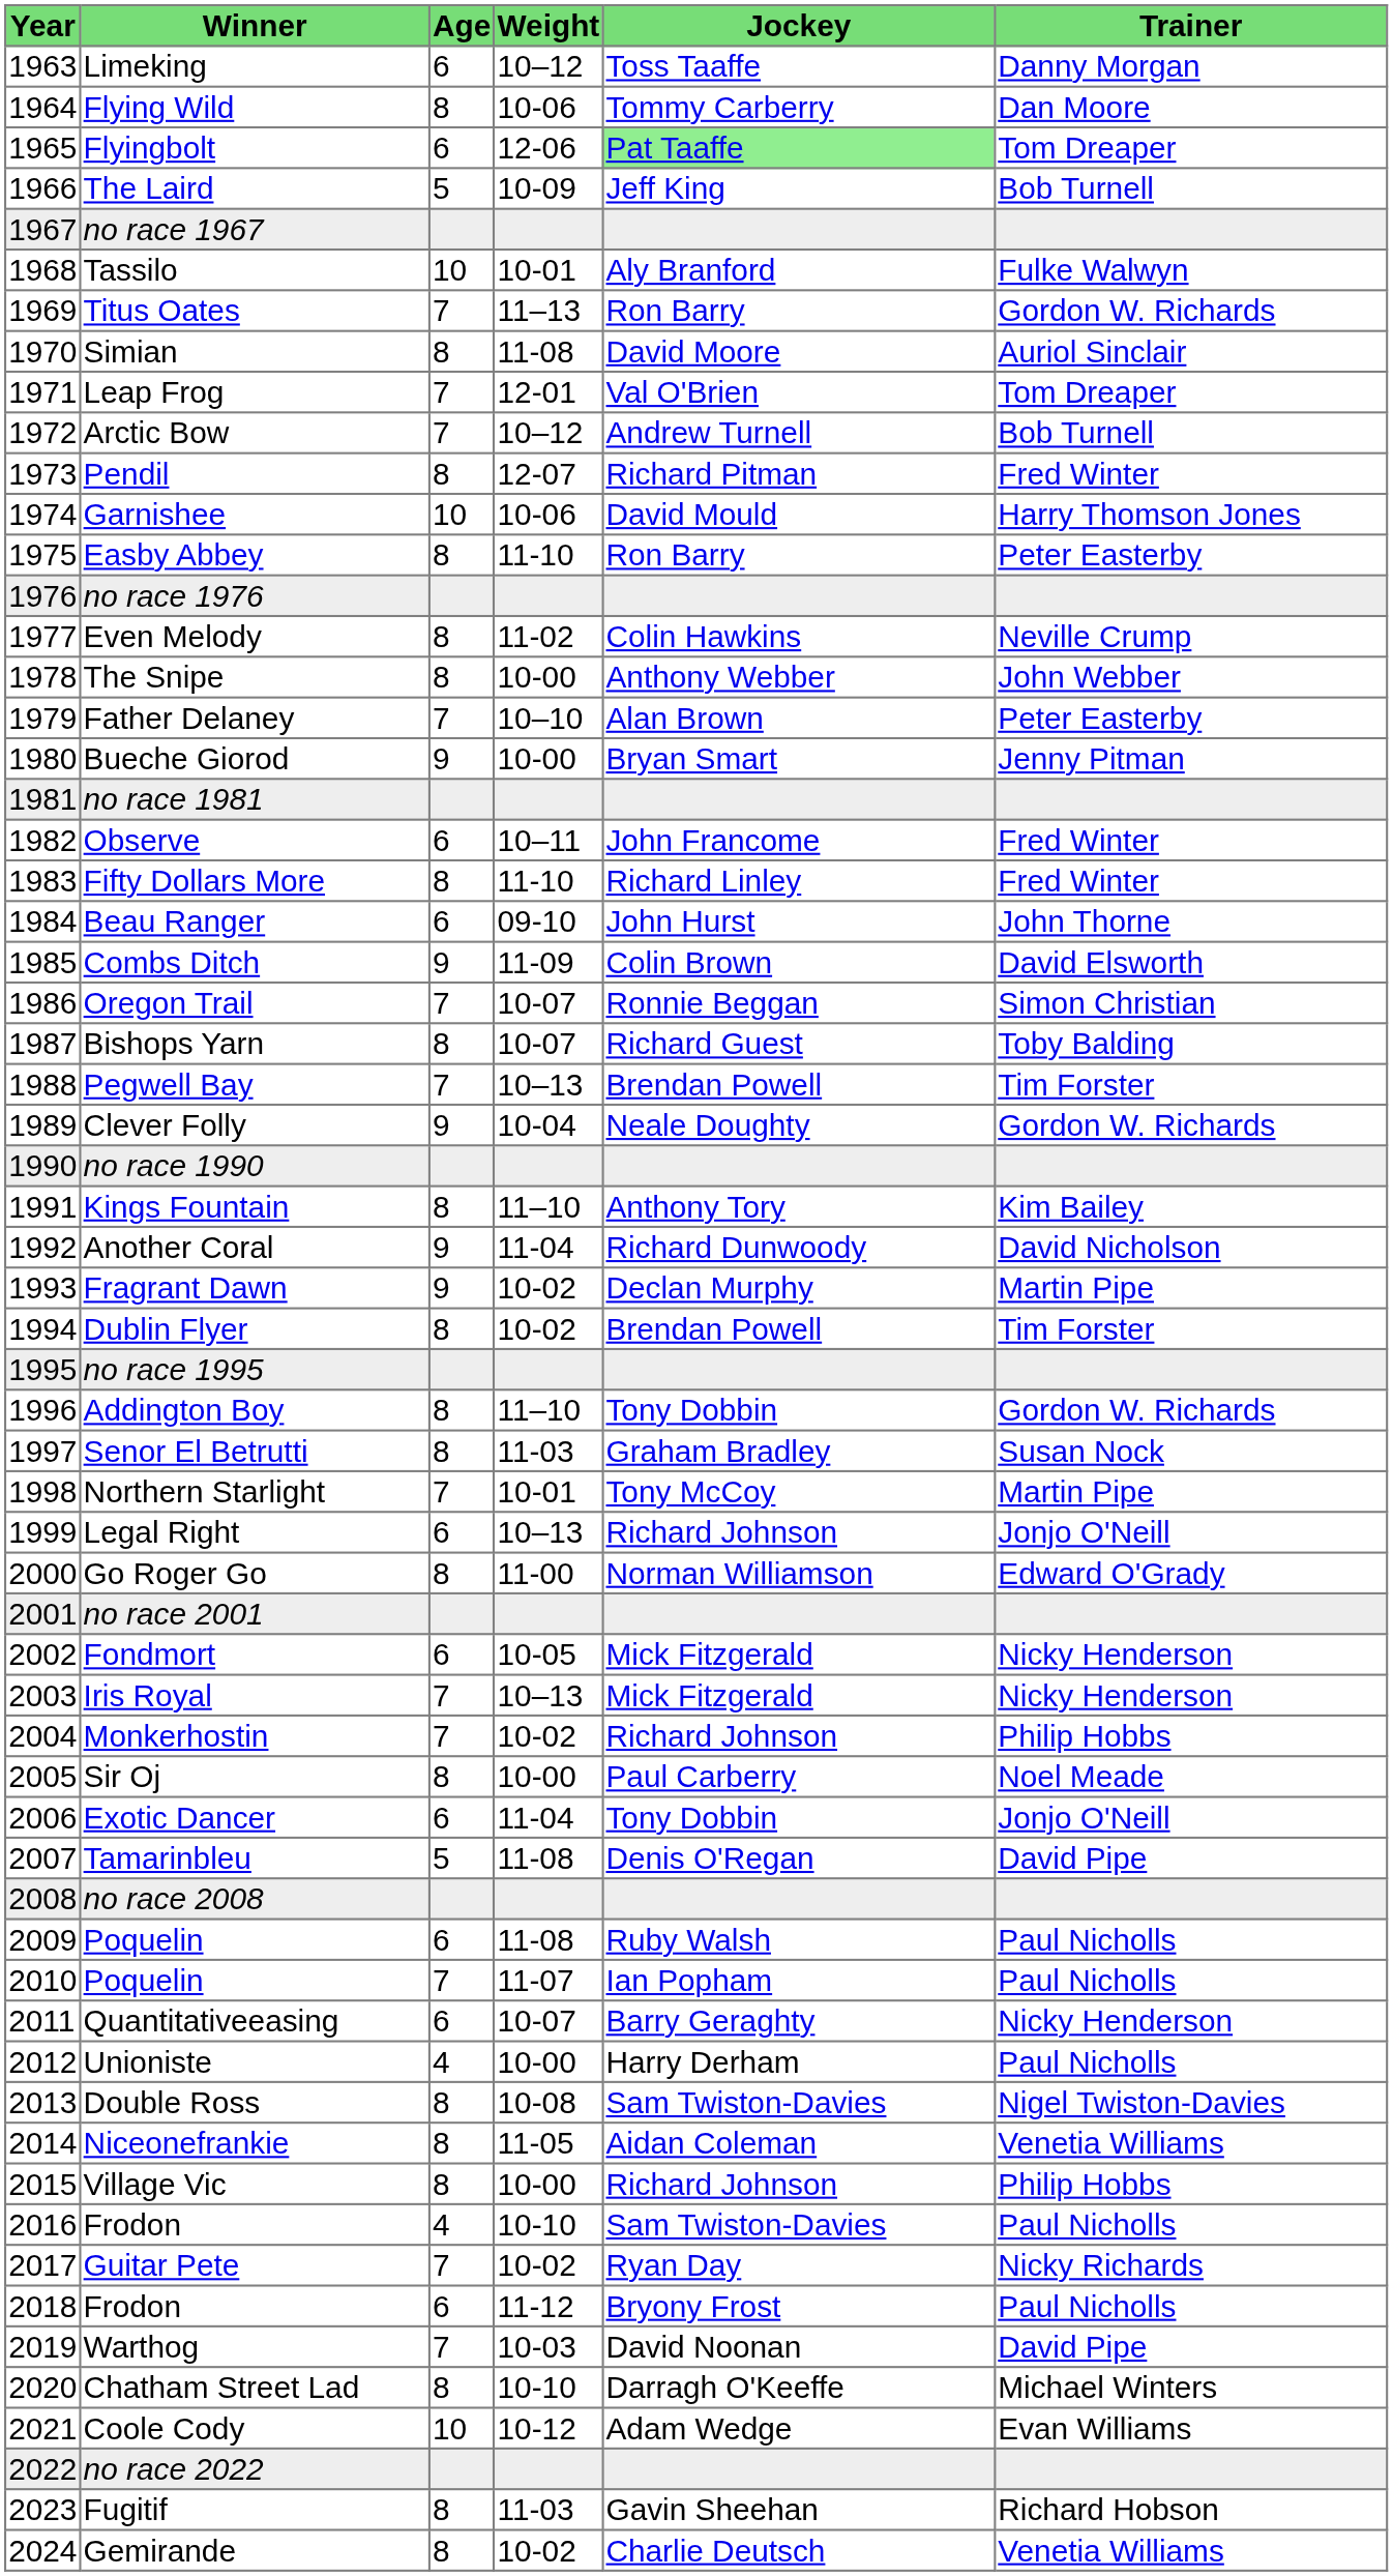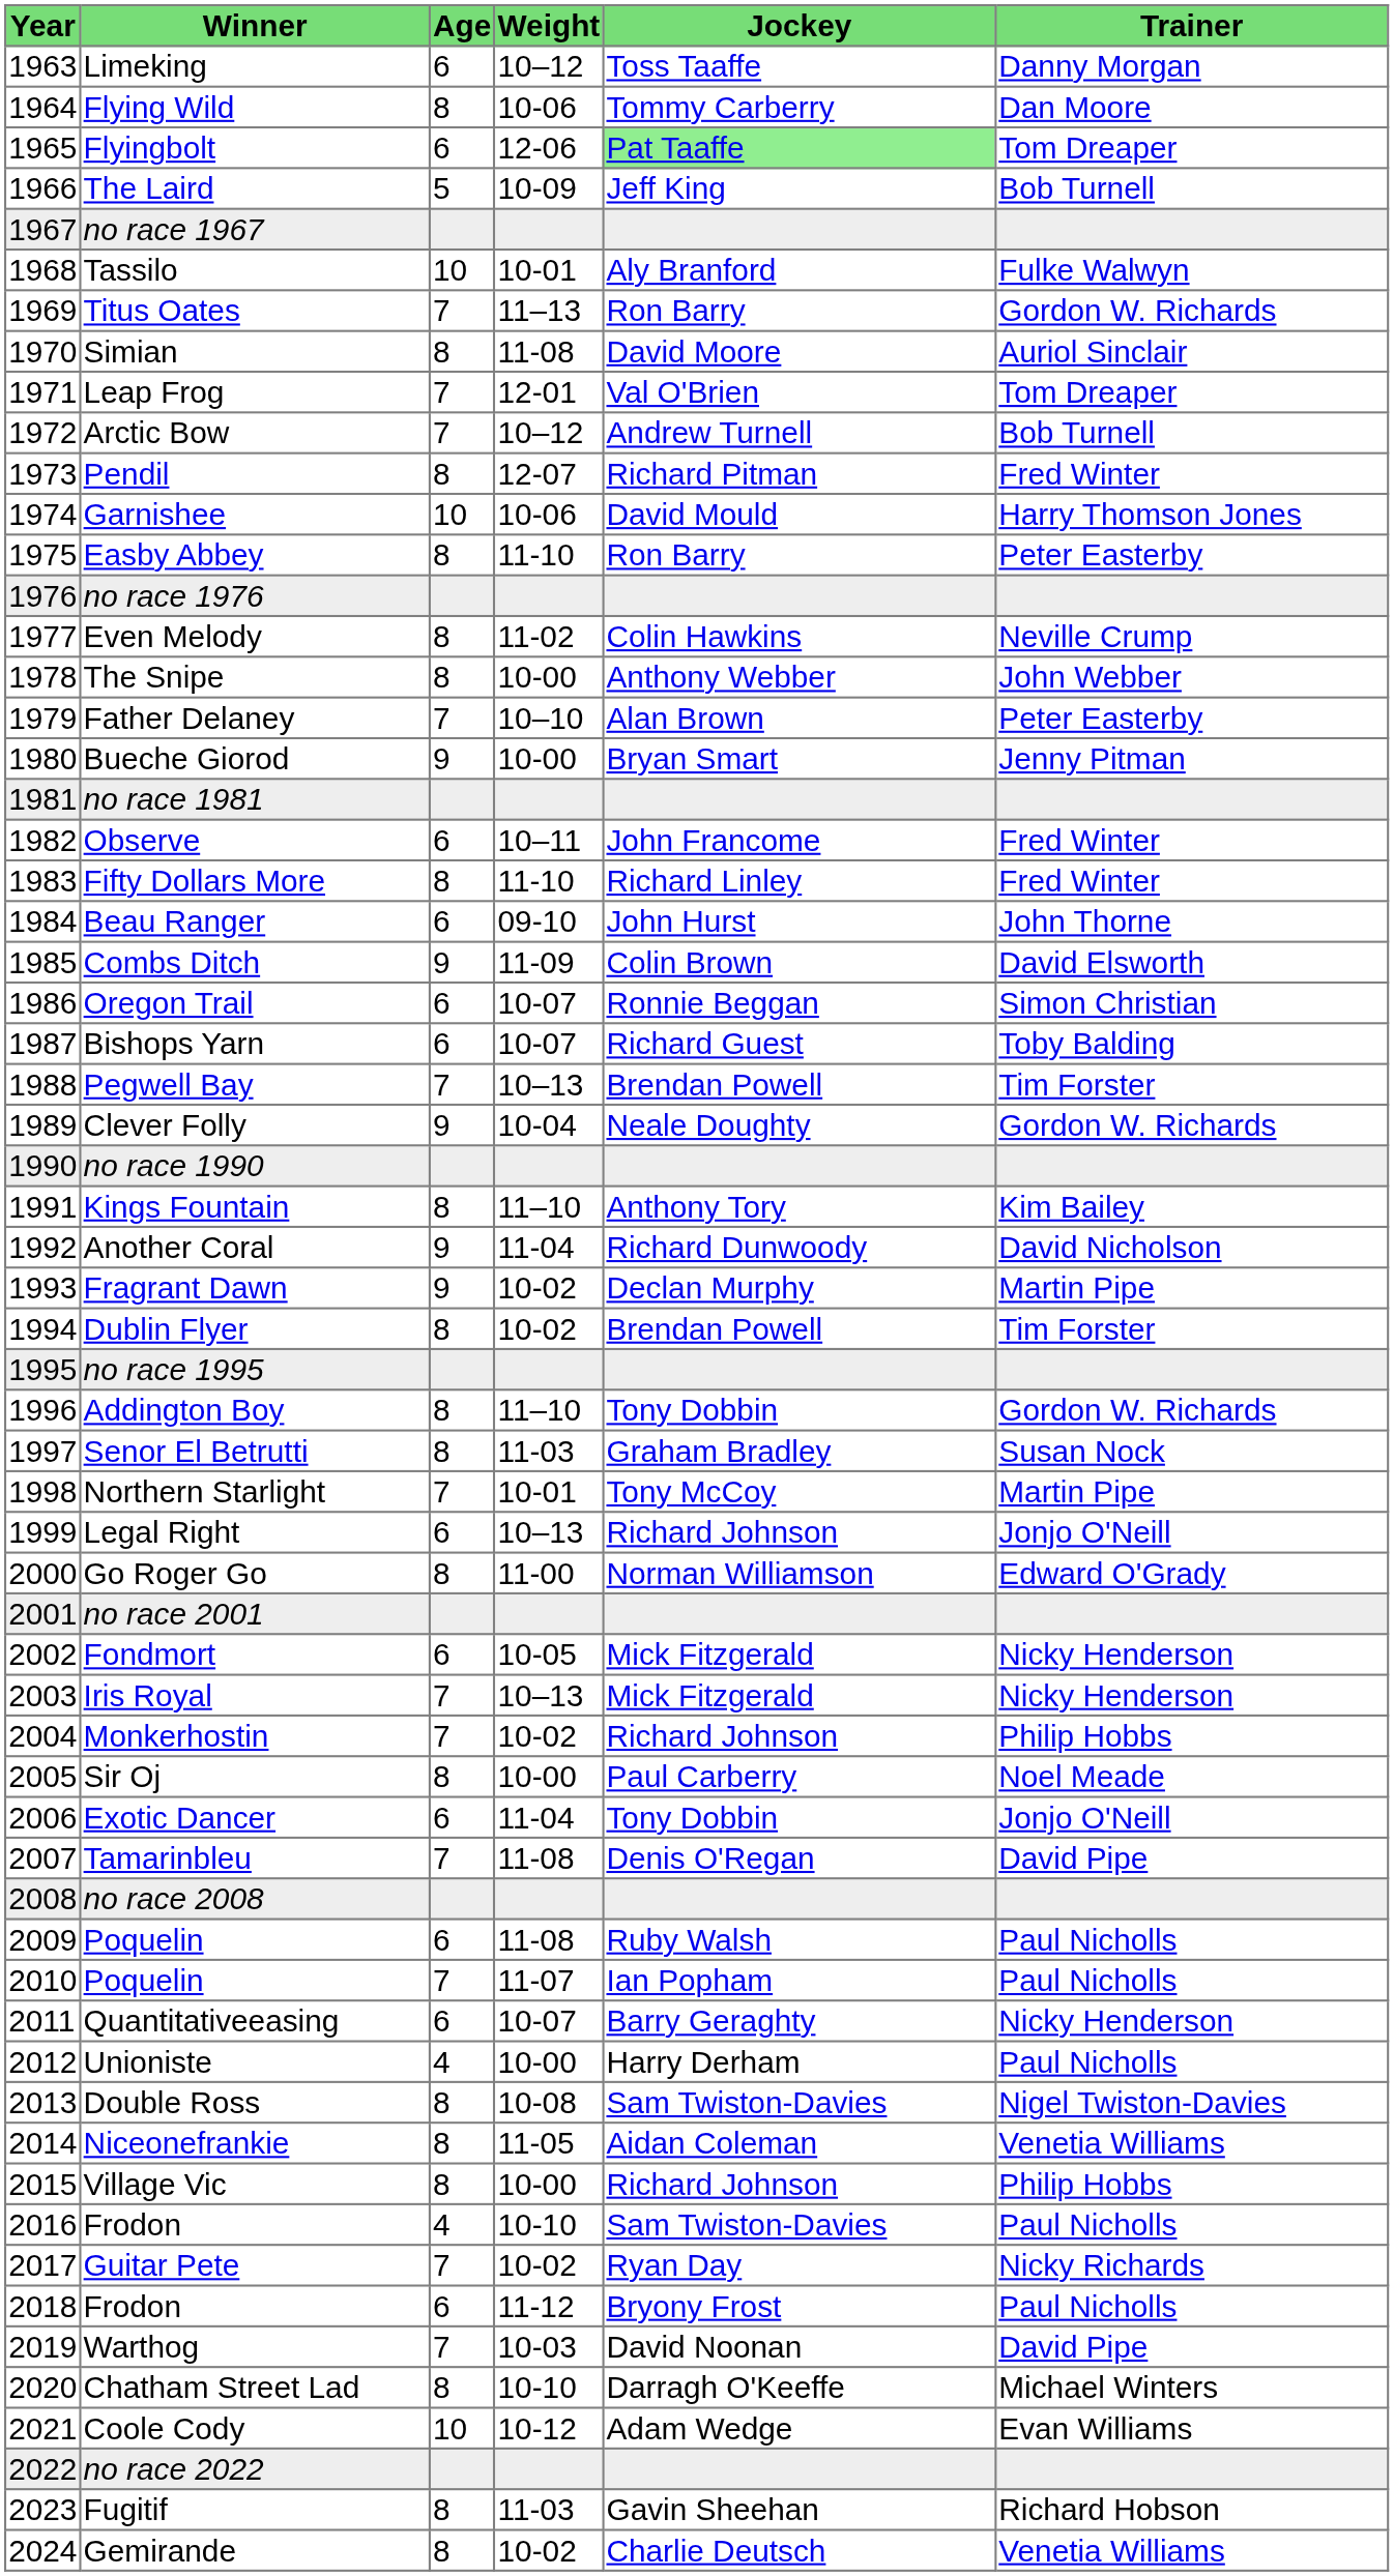Oregon Trail | Age: 7 -> 6
Bishops Yarn | Age: 8 -> 6
Tamarinbleu | Age: 5 -> 7
